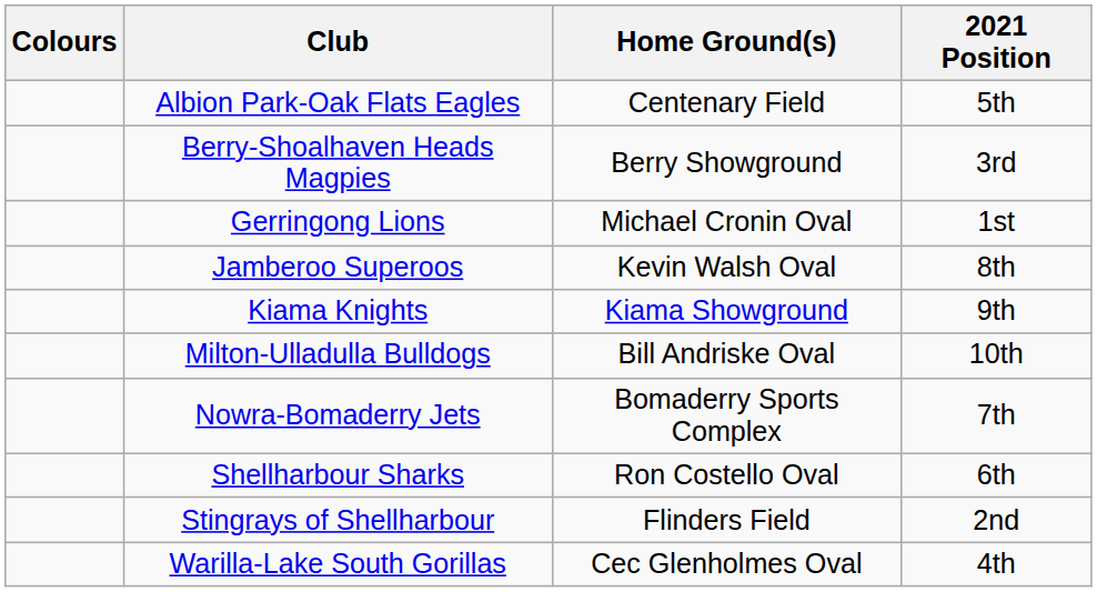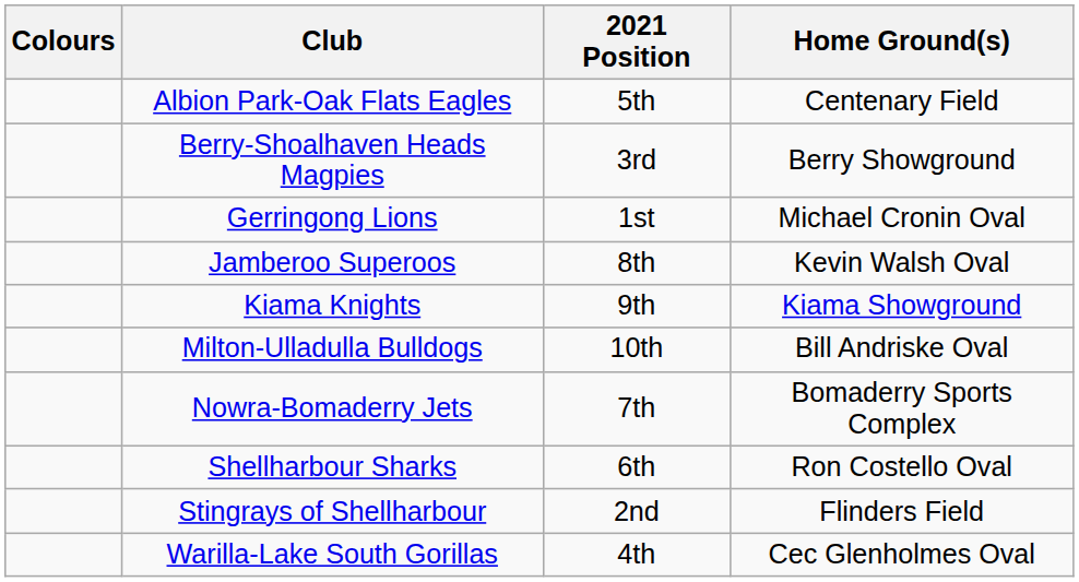columns swapped: Home Ground(s) <-> 2021 Position
